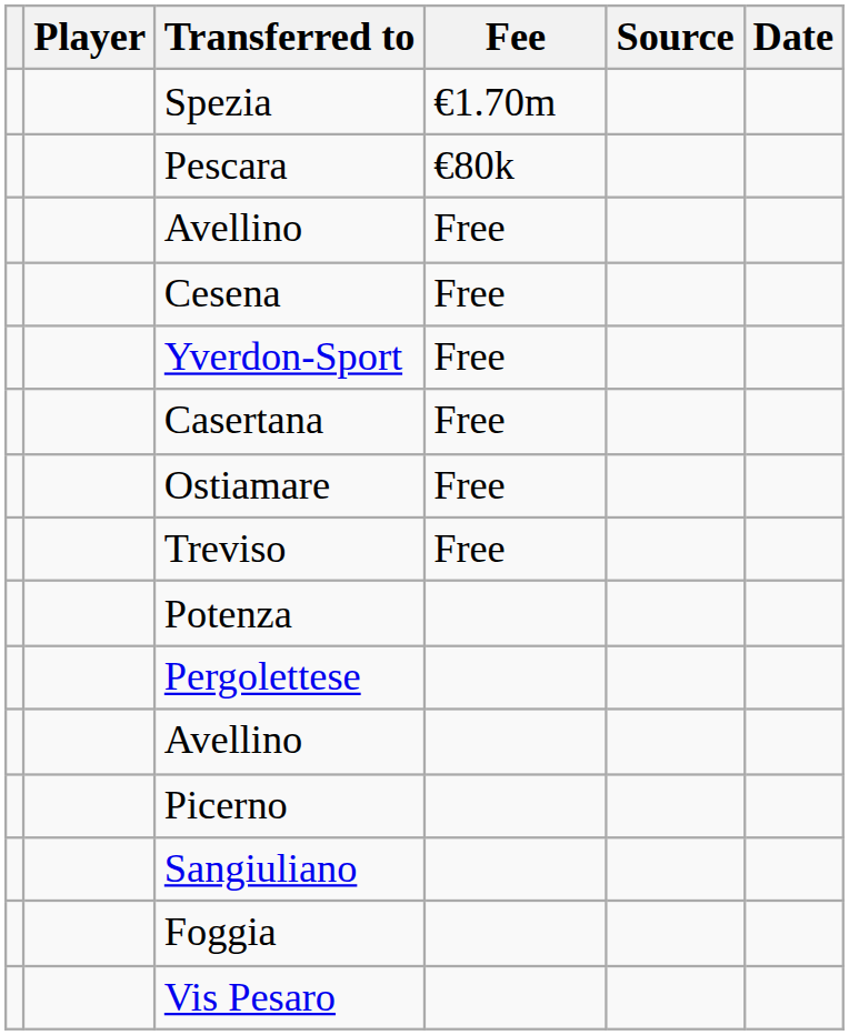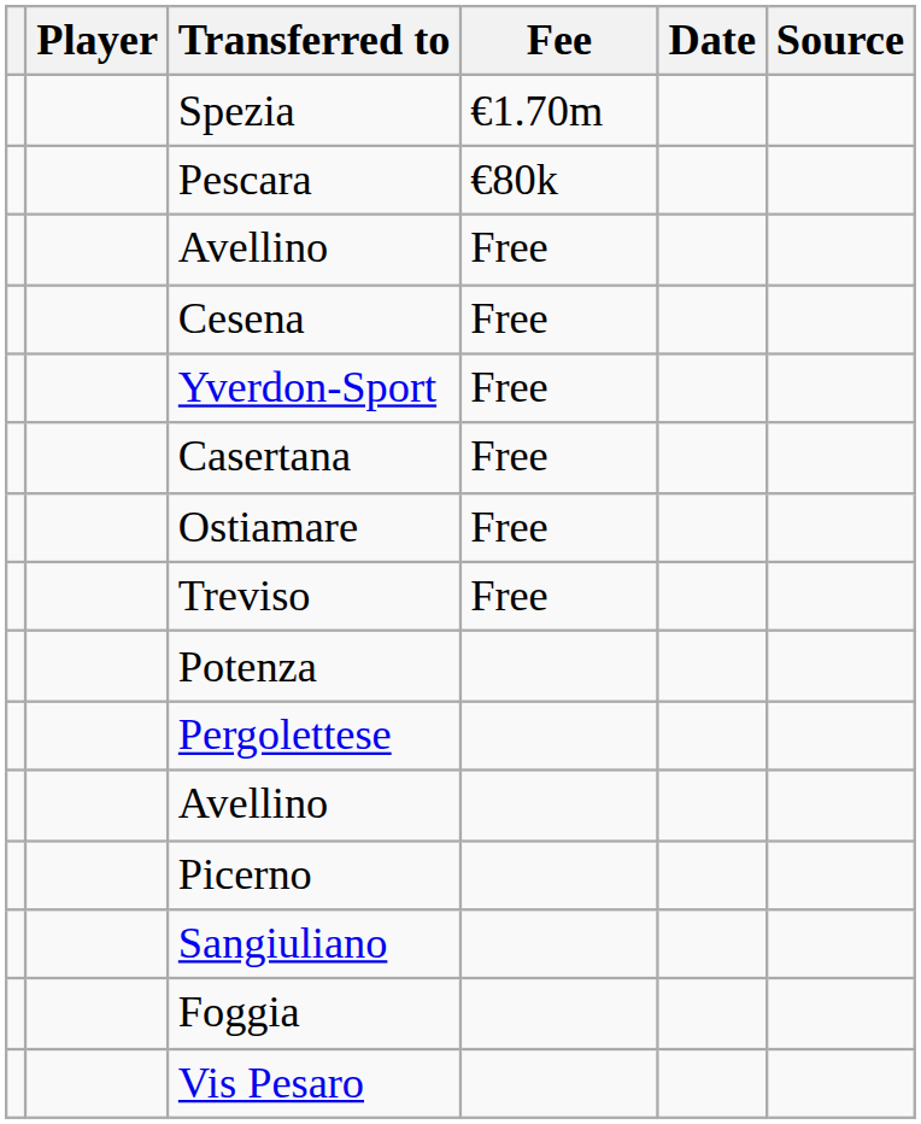columns swapped: Date <-> Source
